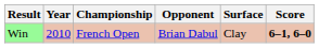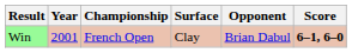columns swapped: Surface <-> Opponent
Win | Year: 2010 -> 2001
